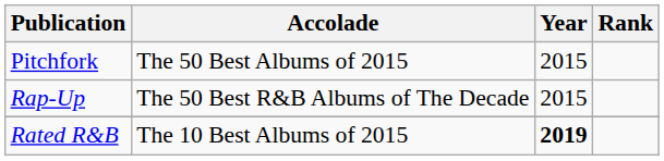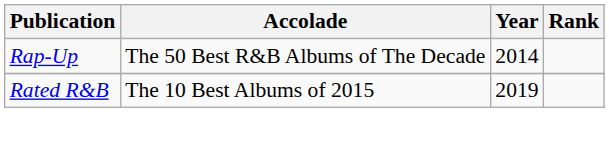- row: Pitchfork | The 50 Best Albums of 2015 | 2015
Rap-Up | Year: 2015 -> 2014
Rated R&B | Year: bold -> normal
